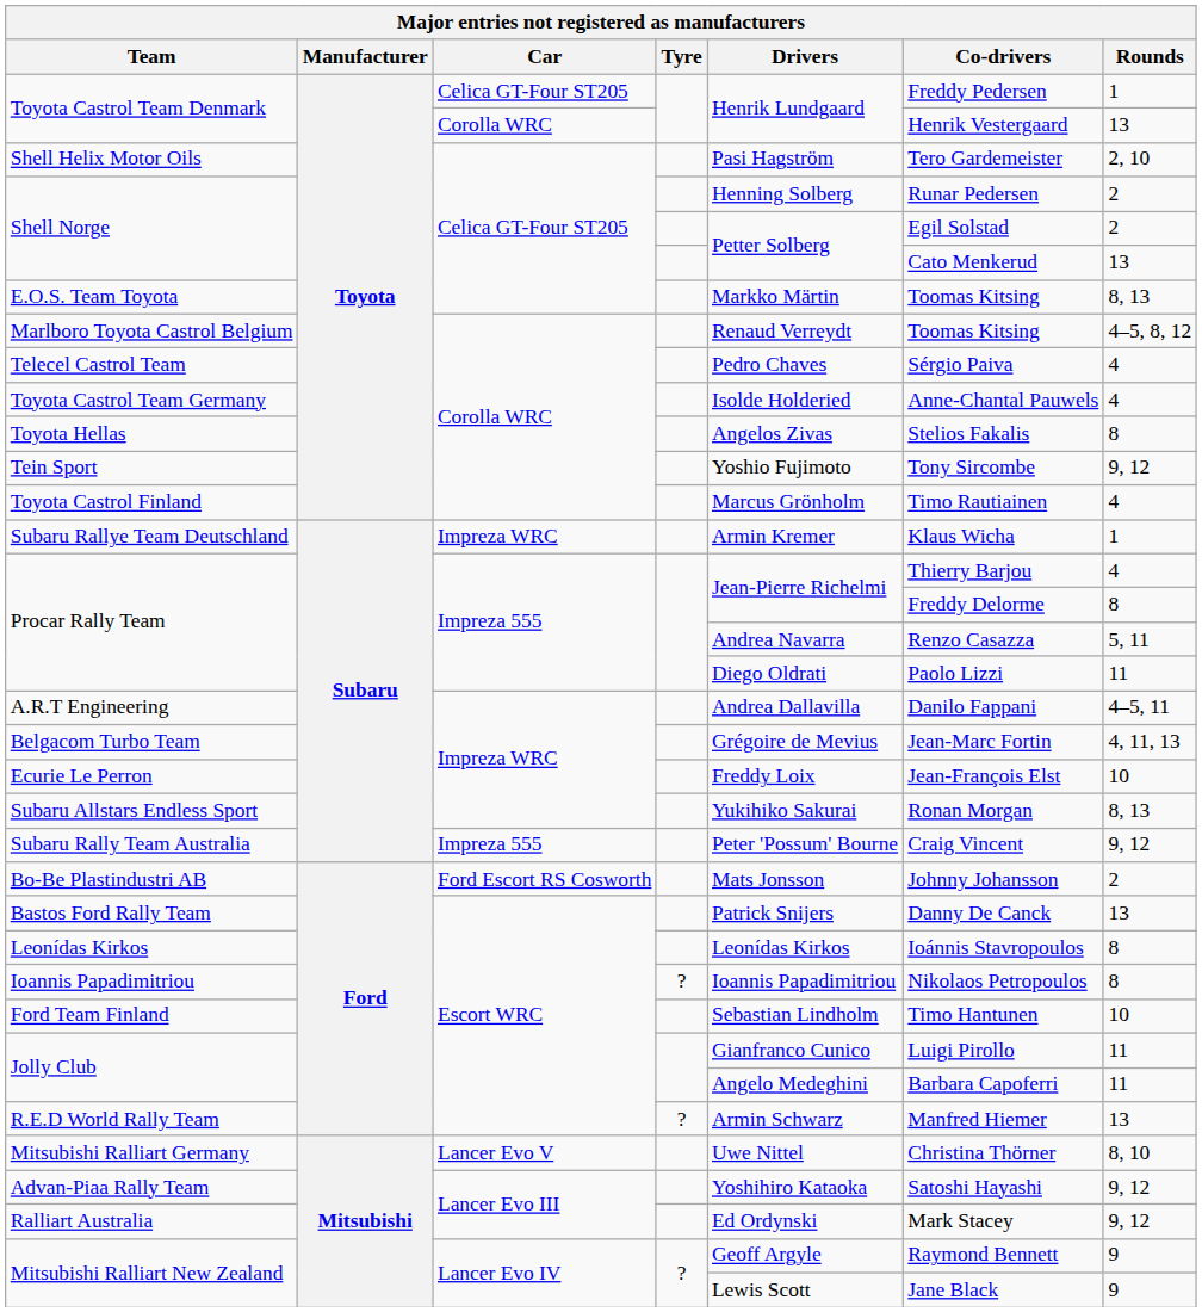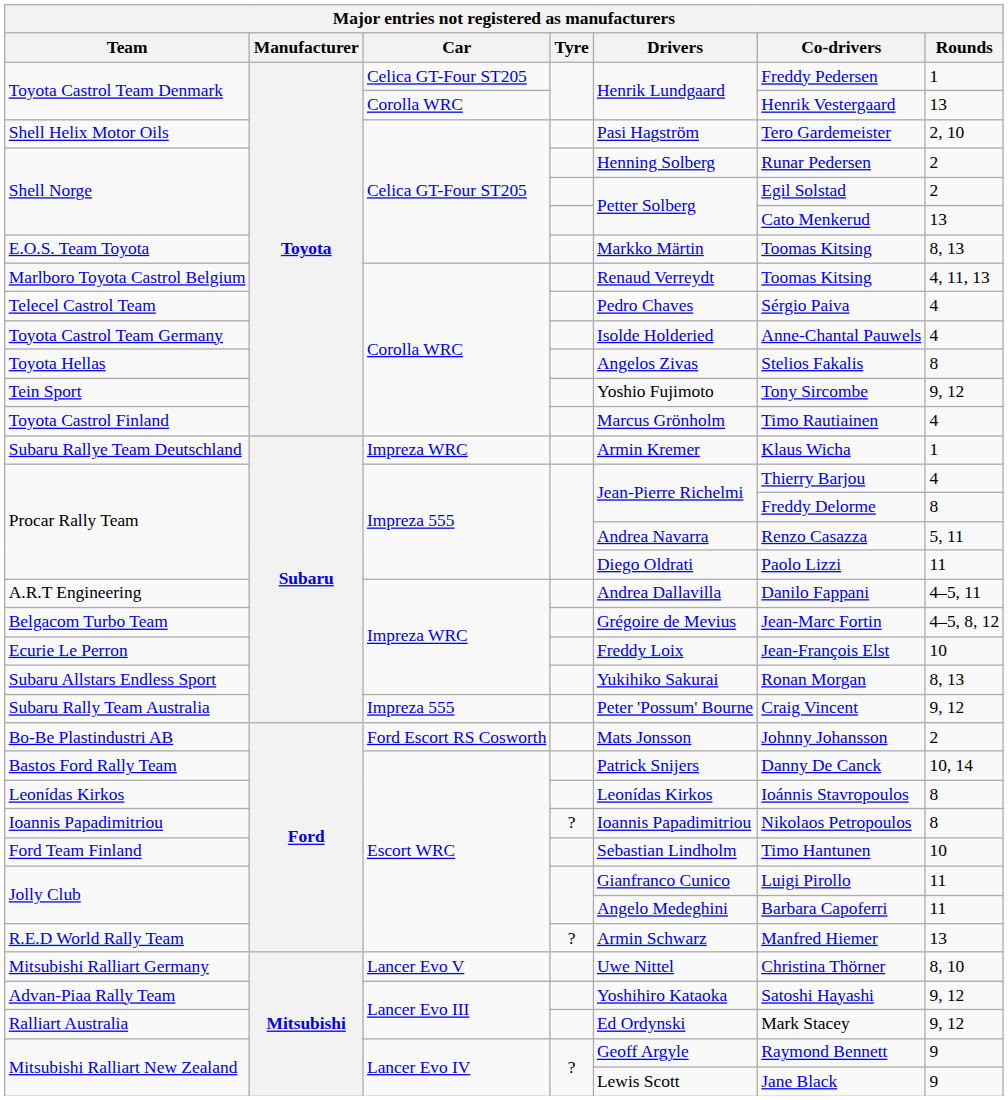Marlboro Toyota Castrol Belgium | Rounds: 4–5, 8, 12 -> 4, 11, 13
Belgacom Turbo Team | Rounds: 4, 11, 13 -> 4–5, 8, 12
Bastos Ford Rally Team | Rounds: 13 -> 10, 14
